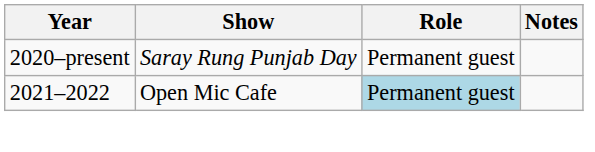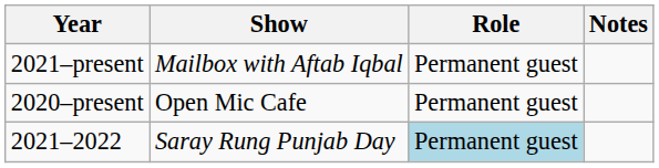+ row: 2021–present | Mailbox with Aftab Iqbal | Permanent guest
2020–present | Show: Saray Rung Punjab Day -> Open Mic Cafe
2021–2022 | Show: Open Mic Cafe -> Saray Rung Punjab Day
